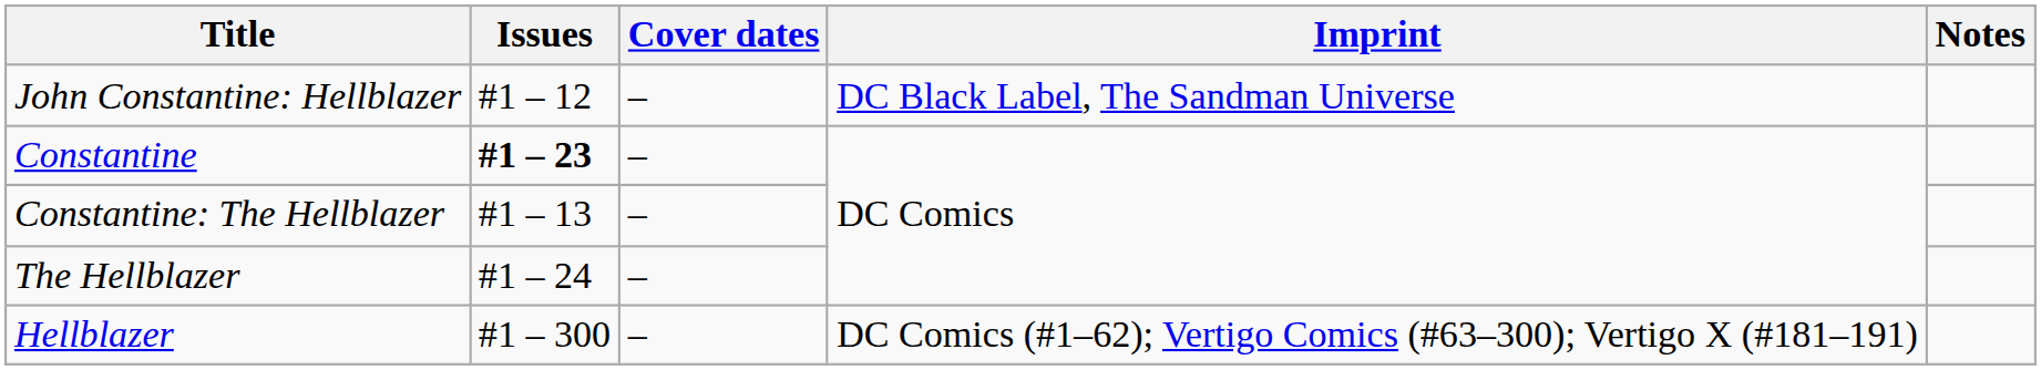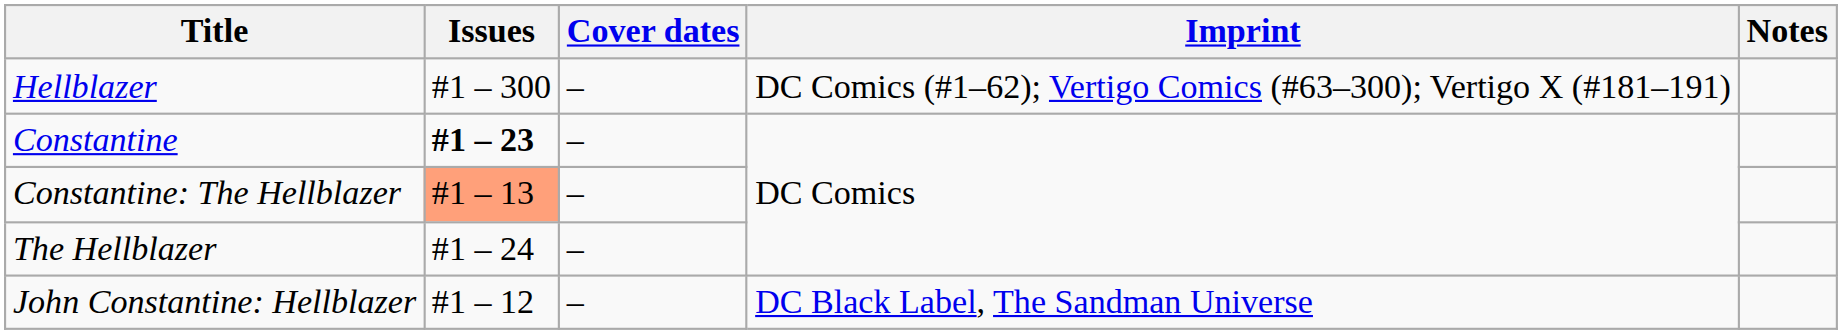rows swapped: Hellblazer <-> John Constantine: Hellblazer
Constantine: The Hellblazer | Issues: no background -> lightsalmon background
